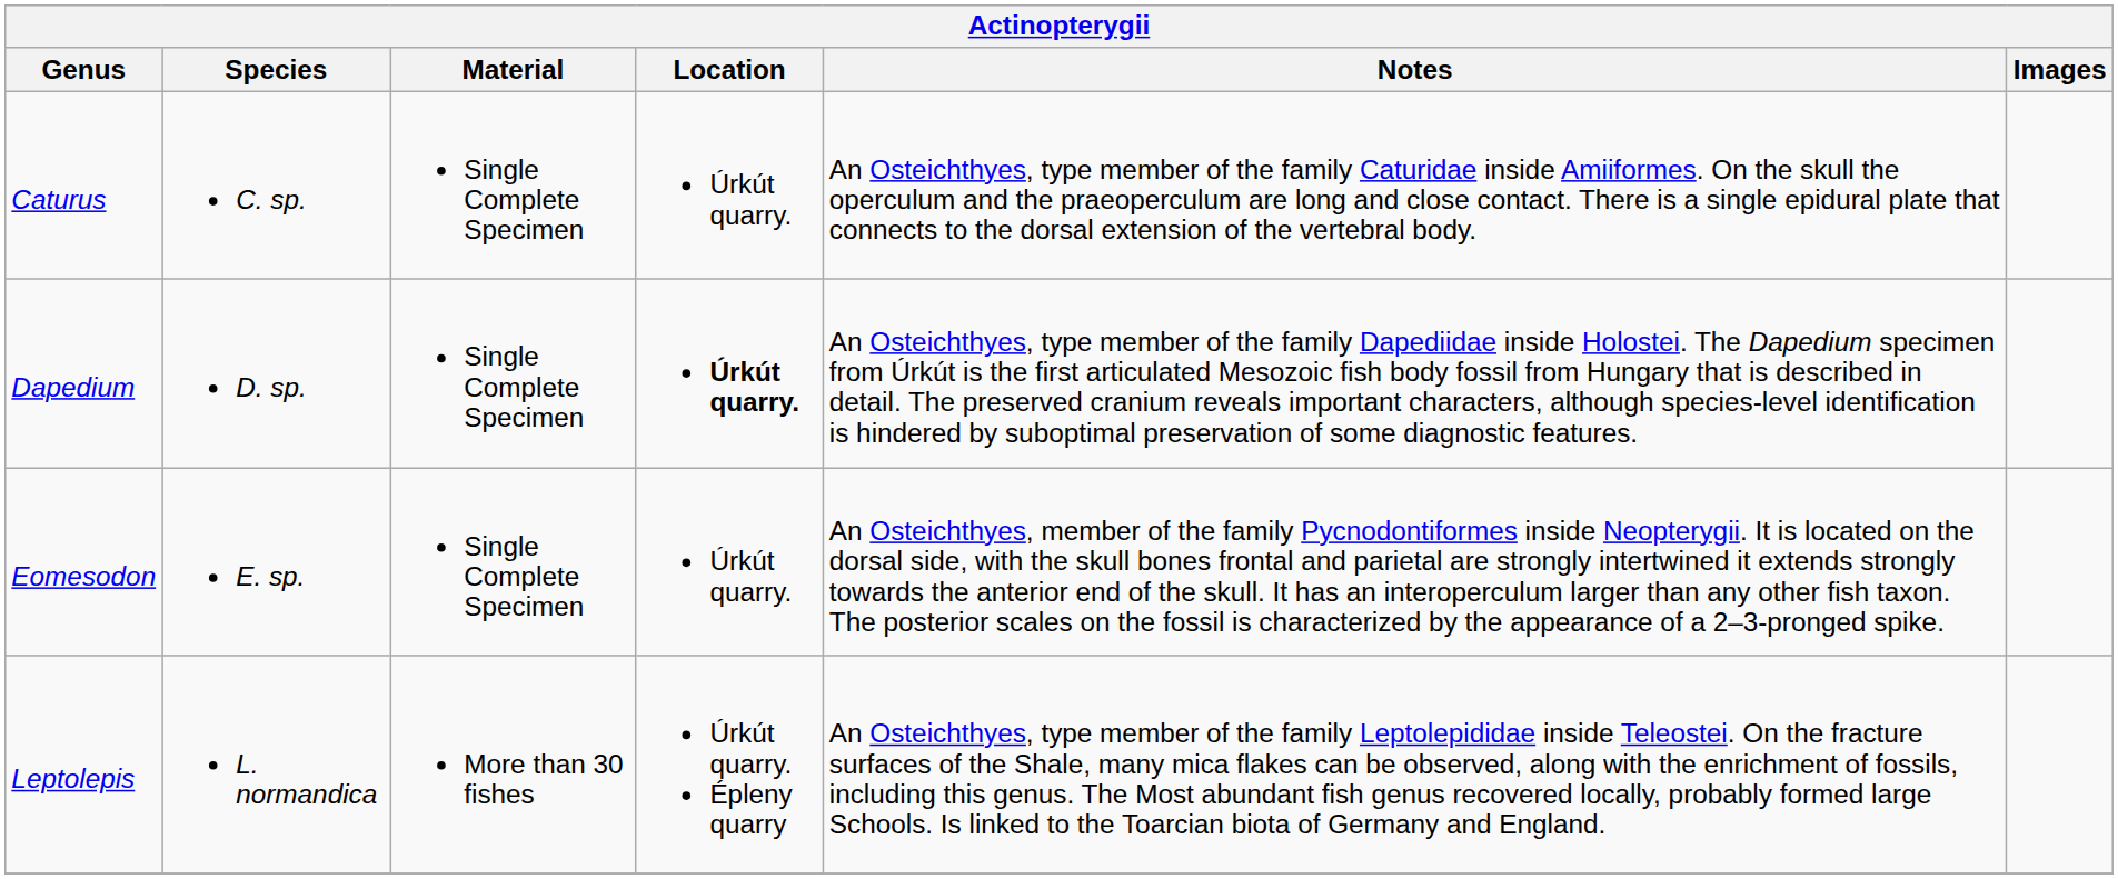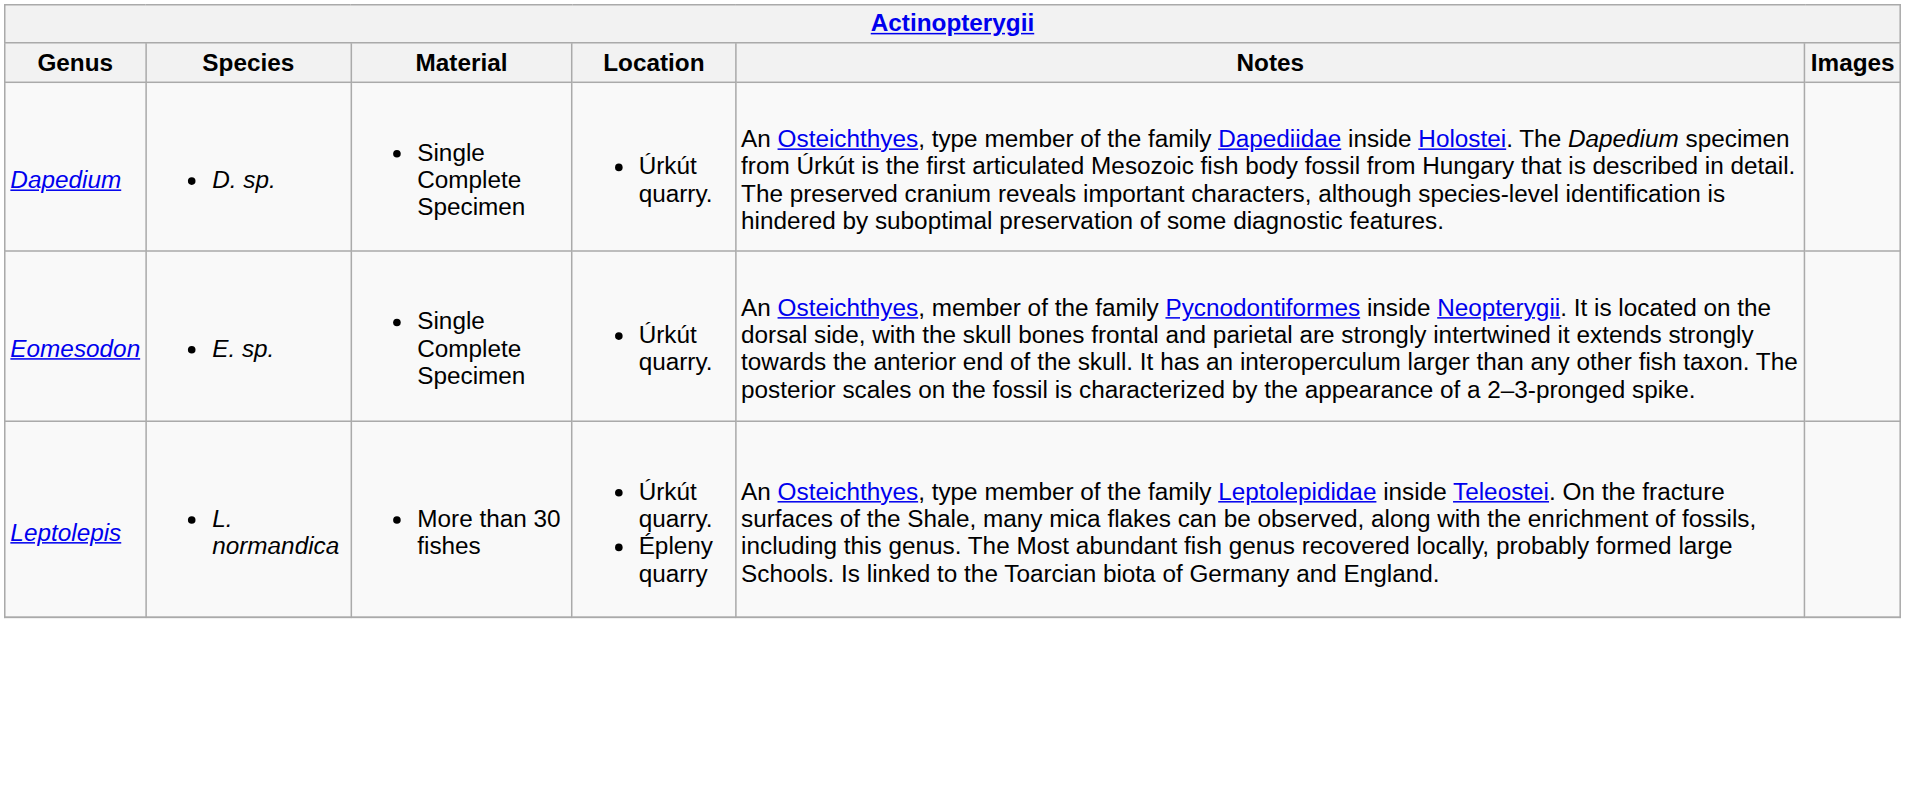- row: Caturus | C. sp. | Single Complete Specimen | Úrkút quarry. | An Osteichthyes, type member of the family Caturidae inside Amiiformes. On the skull the operculum and the praeoperculum are long and close contact. There is a single epidural plate that connects to the dorsal extension of the vertebral body.
Dapedium | Location: bold -> normal
